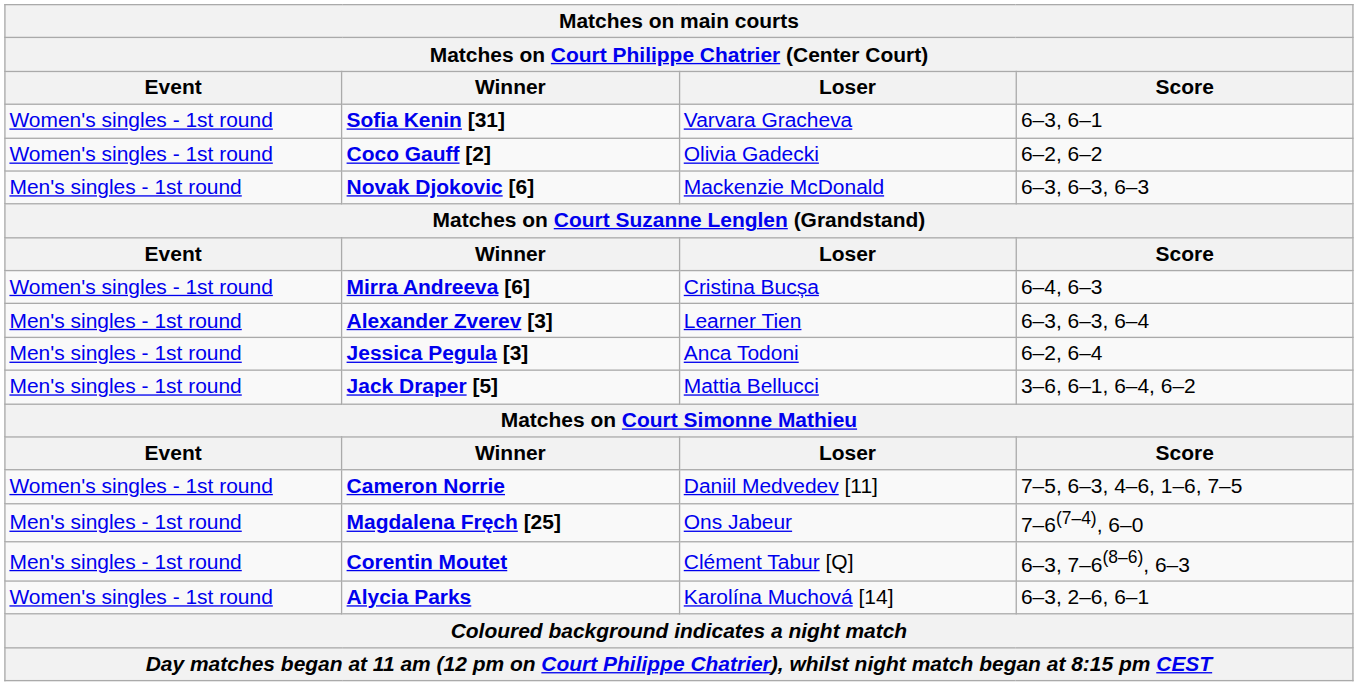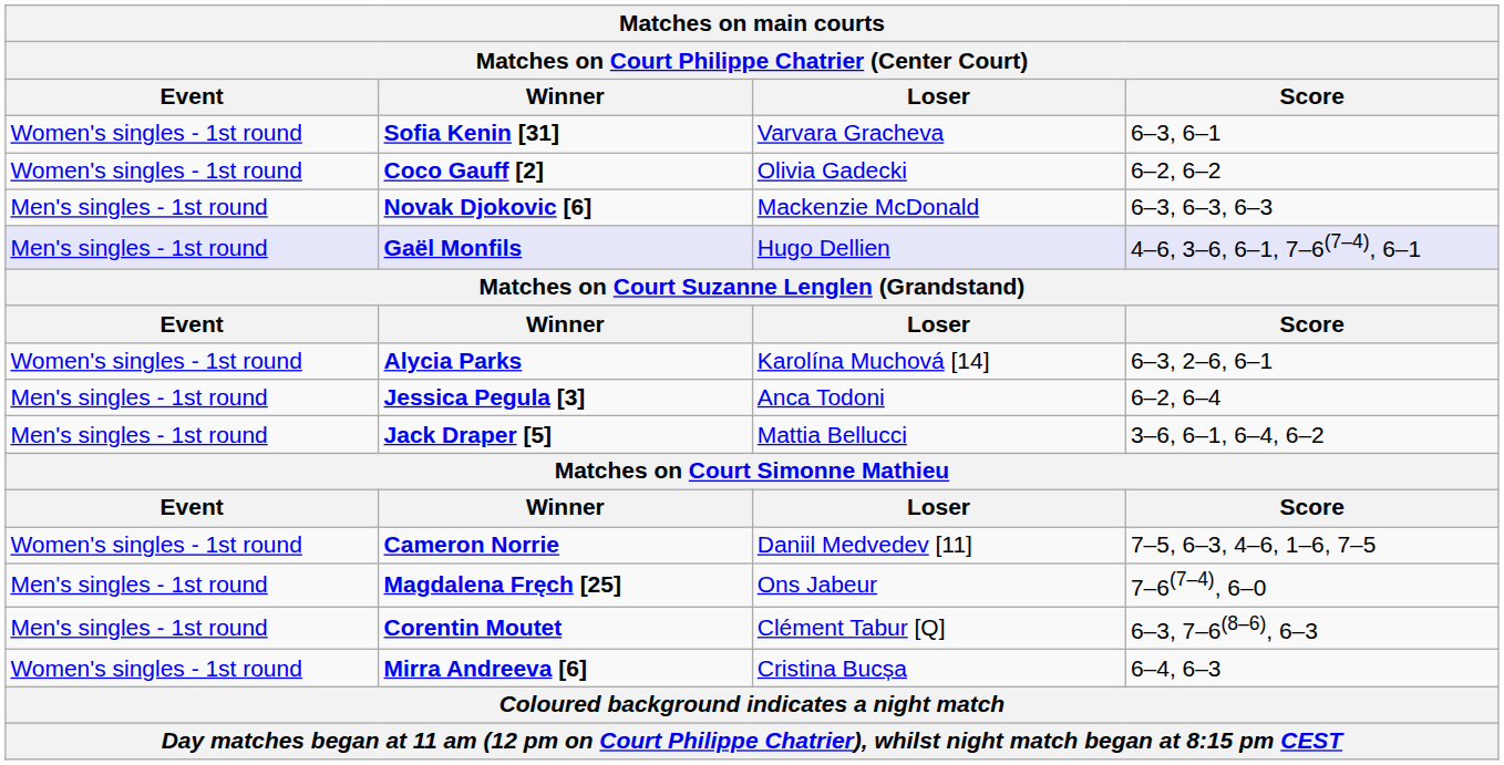+ row: Men's singles - 1st round | Gaël Monfils | Hugo Dellien | 4–6, 3–6, 6–1, 7–6(7–4), 6–1
rows swapped: Mirra Andreeva [6] <-> Alycia Parks
- row: Men's singles - 1st round | Alexander Zverev [3] | Learner Tien | 6–3, 6–3, 6–4
